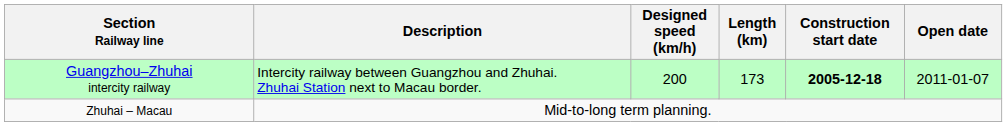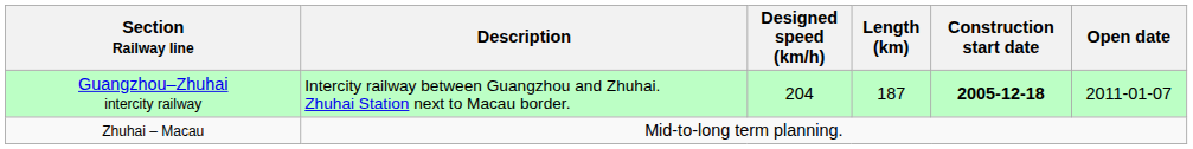Guangzhou–Zhuhai intercity railway | Designed speed (km/h): 200 -> 204
Guangzhou–Zhuhai intercity railway | Length (km): 173 -> 187
